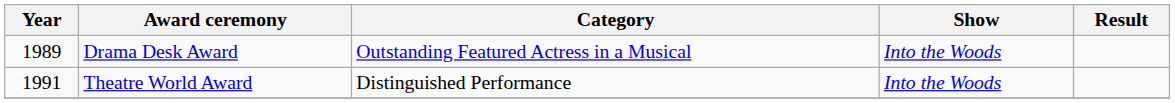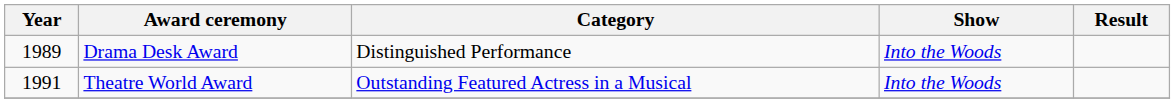Drama Desk Award | Category: Outstanding Featured Actress in a Musical -> Distinguished Performance
Theatre World Award | Category: Distinguished Performance -> Outstanding Featured Actress in a Musical
